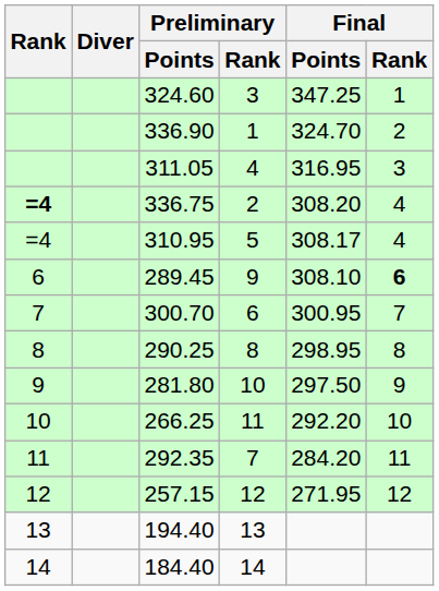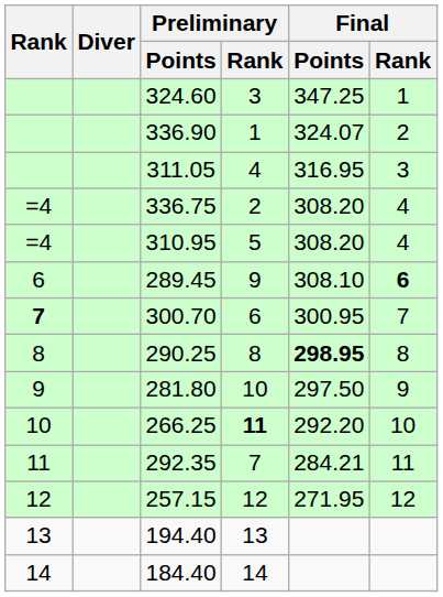336.90 | Final / Points: 324.70 -> 324.07
336.75 | Rank: bold -> normal
310.95 | Final / Points: 308.17 -> 308.20
300.70 | Rank: normal -> bold
290.25 | Final / Points: normal -> bold
266.25 | Preliminary / Rank: normal -> bold
292.35 | Final / Points: 284.20 -> 284.21
